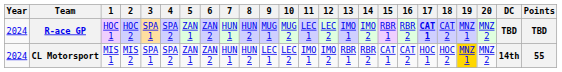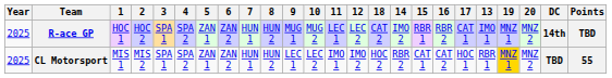columns swapped: 13 <-> 18
R-ace GP | Year: 2024 -> 2025
R-ace GP | 17: bold -> normal
R-ace GP | DC: TBD -> 14th
CL Motorsport | Year: 2024 -> 2025
CL Motorsport | DC: 14th -> TBD
